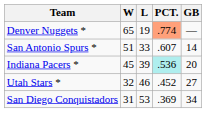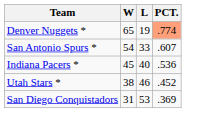- column: GB | — | 14 | 20 | 27 | 34
San Antonio Spurs * | W: 51 -> 54
Indiana Pacers * | L: 39 -> 40
Indiana Pacers * | PCT.: paleturquoise background -> no background
Utah Stars * | W: 32 -> 38
